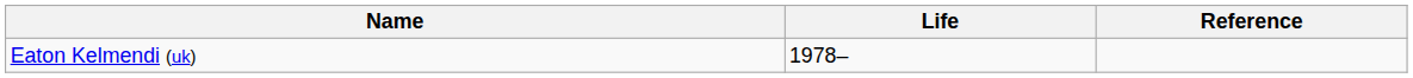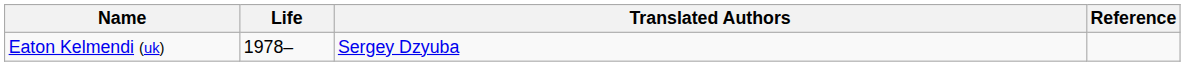+ column: Translated Authors | Sergey Dzyuba
